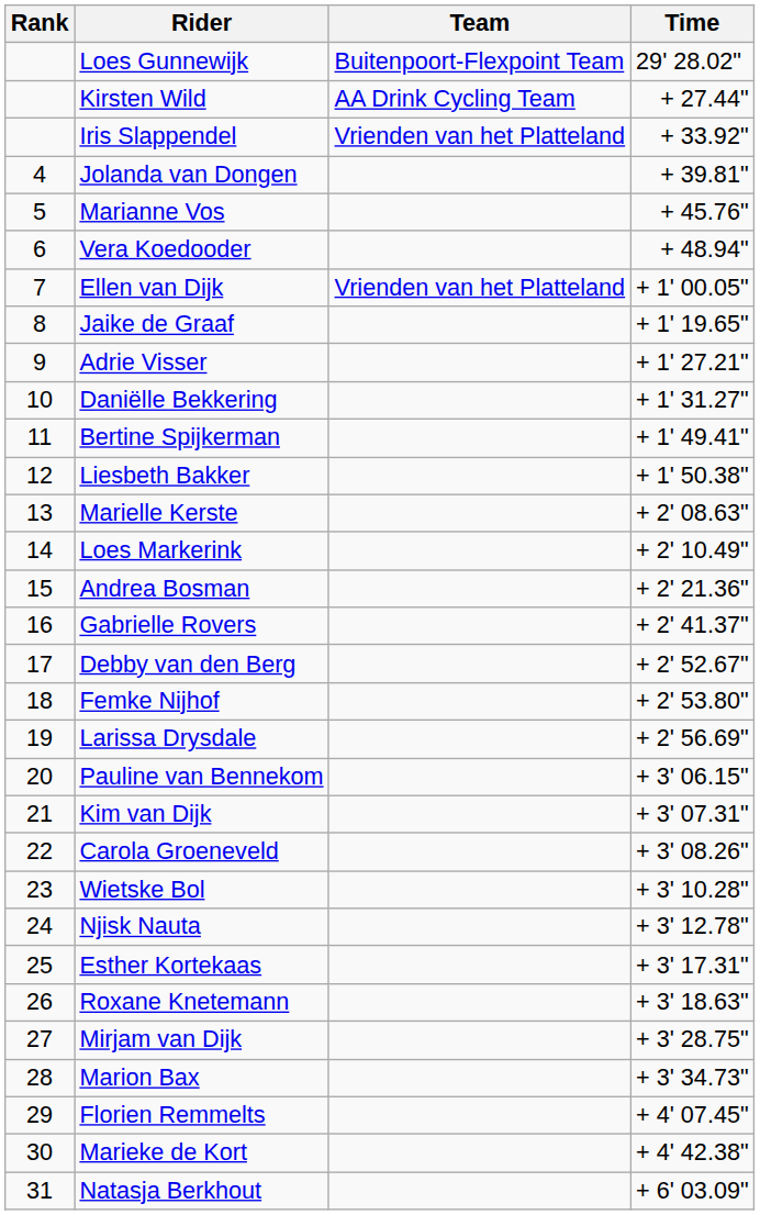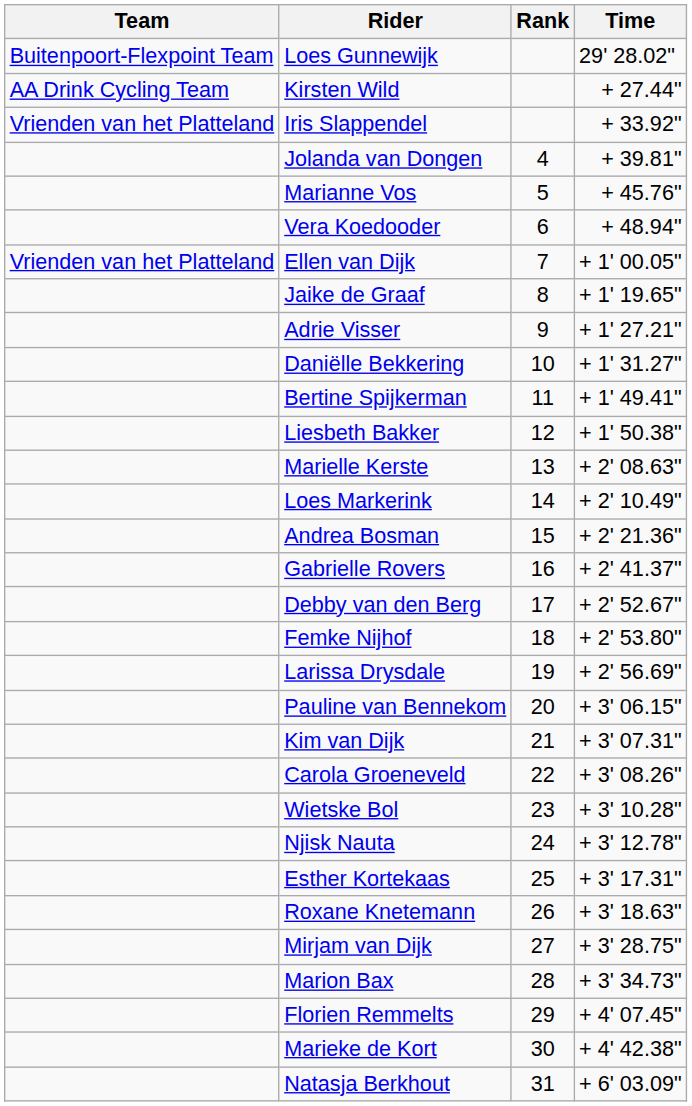columns swapped: Rank <-> Team
